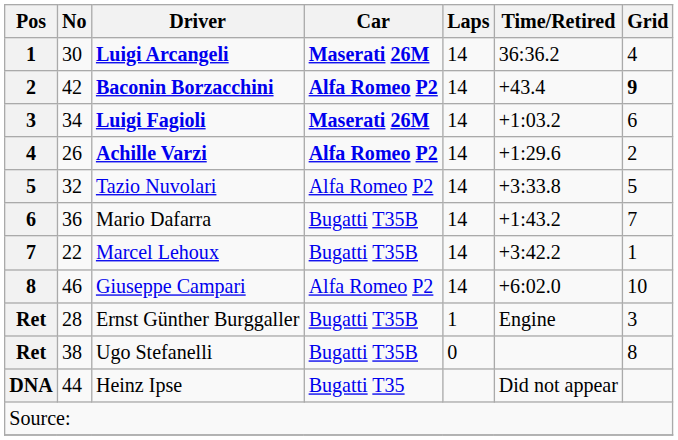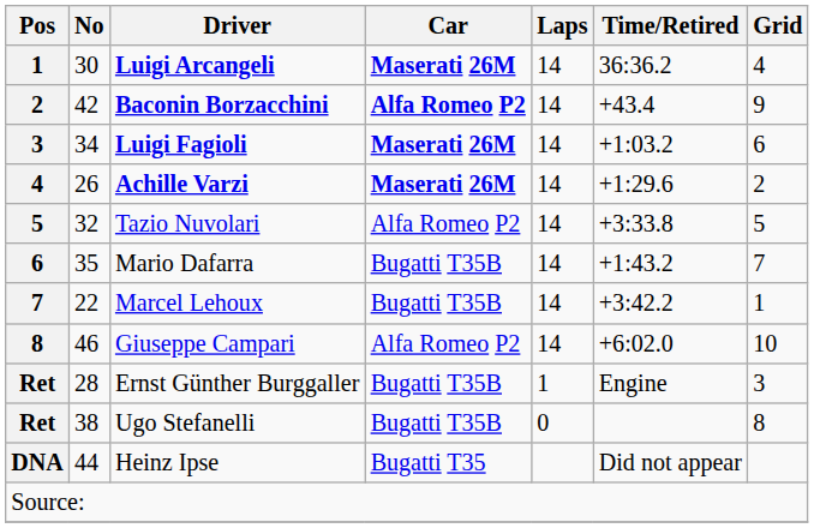Baconin Borzacchini | Grid: bold -> normal
Achille Varzi | Car: Alfa Romeo P2 -> Maserati 26M
Mario Dafarra | No: 36 -> 35
